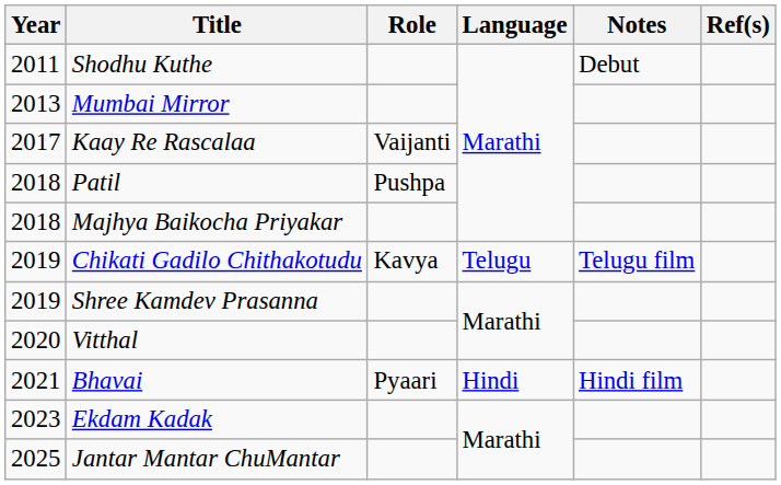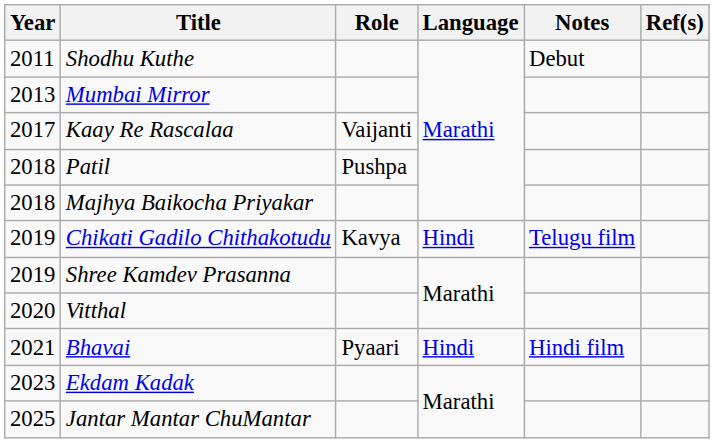Chikati Gadilo Chithakotudu | Language: Telugu -> Hindi
